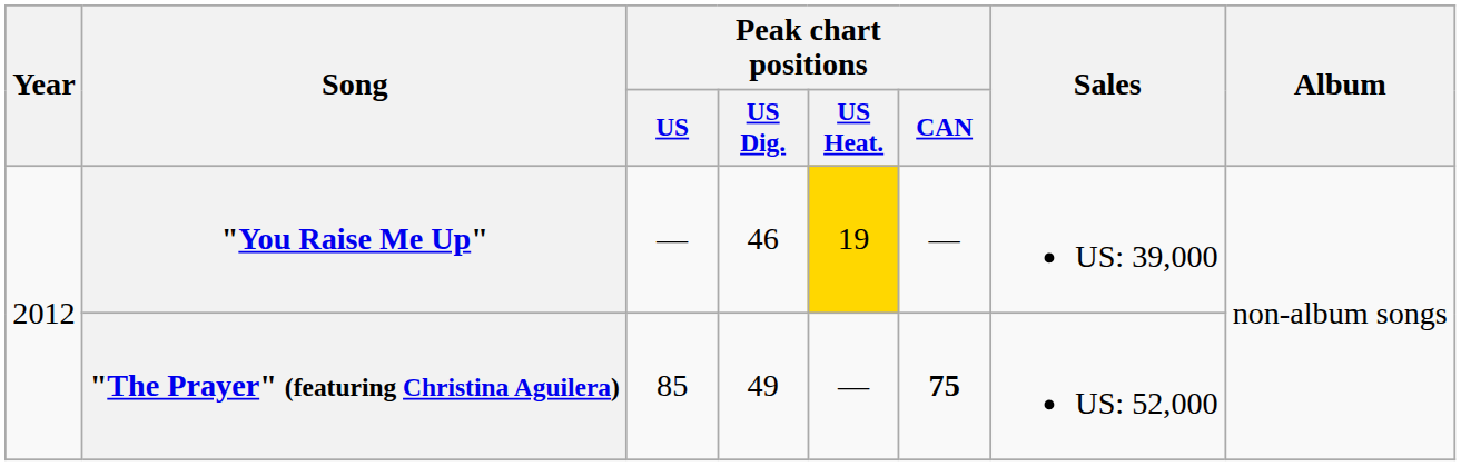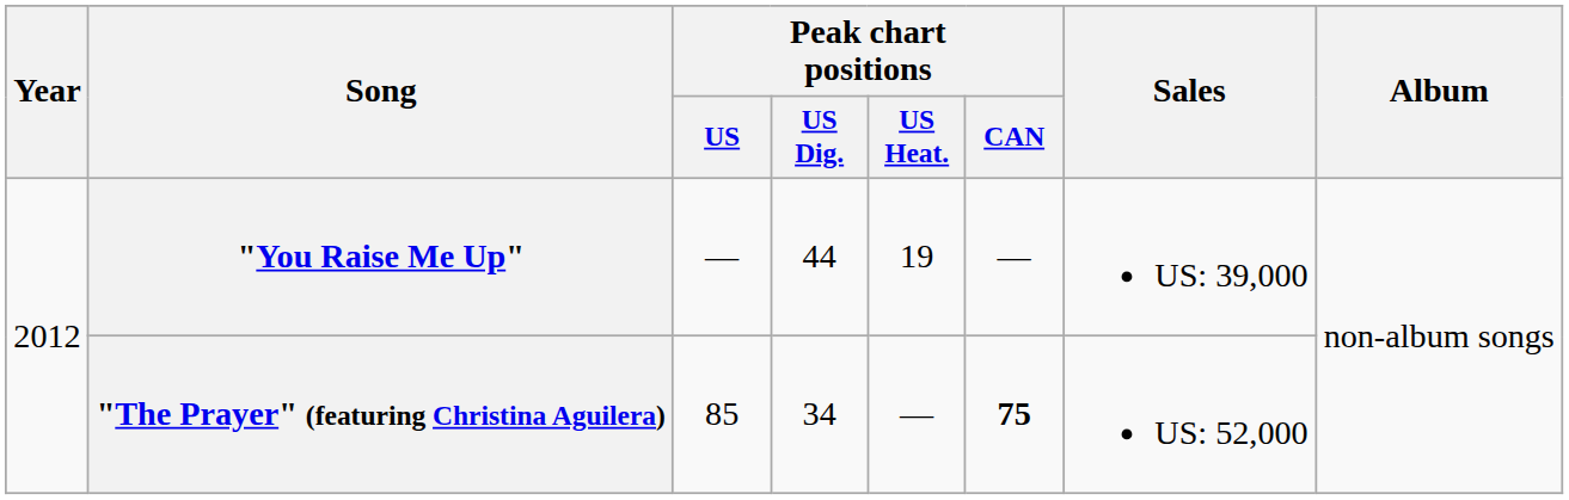"You Raise Me Up" | Peak chart positions / US Dig.: 46 -> 44
"You Raise Me Up" | Peak chart positions / US Heat.: gold background -> no background
"The Prayer" (featuring Christina Aguilera) | Peak chart positions / US Dig.: 49 -> 34
